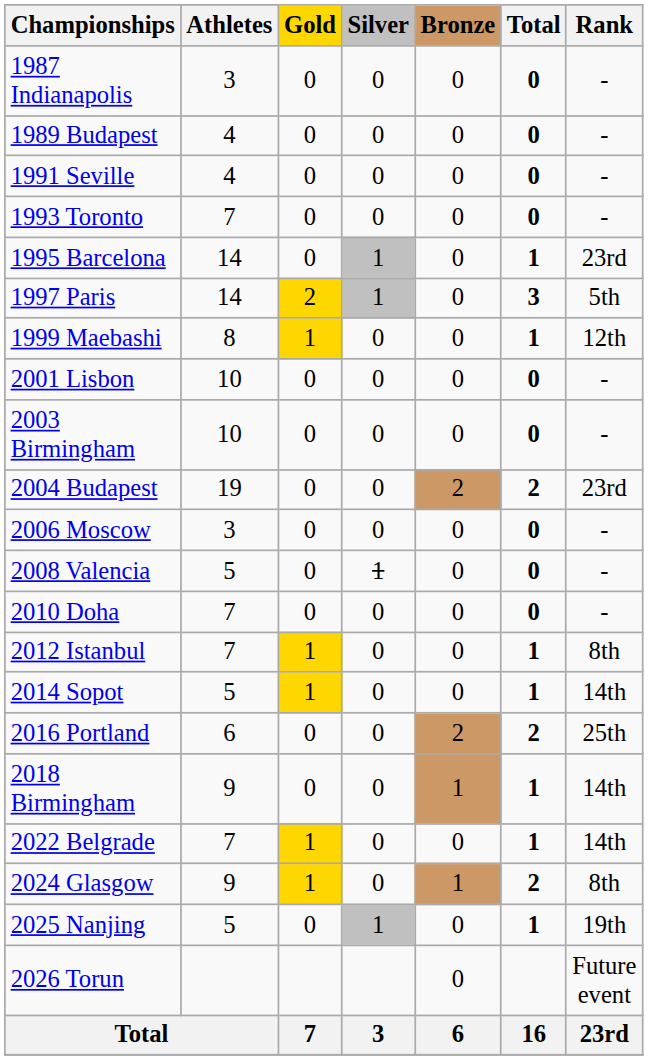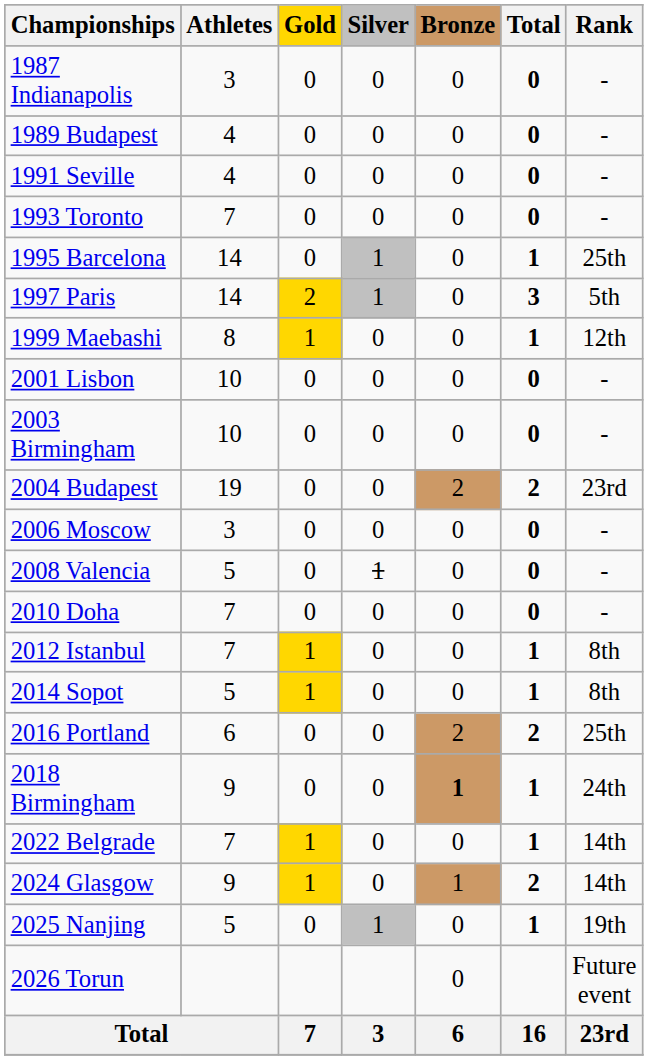1995 Barcelona | Rank: 23rd -> 25th
2014 Sopot | Rank: 14th -> 8th
2018 Birmingham | Bronze: normal -> bold
2018 Birmingham | Rank: 14th -> 24th
2024 Glasgow | Rank: 8th -> 14th
